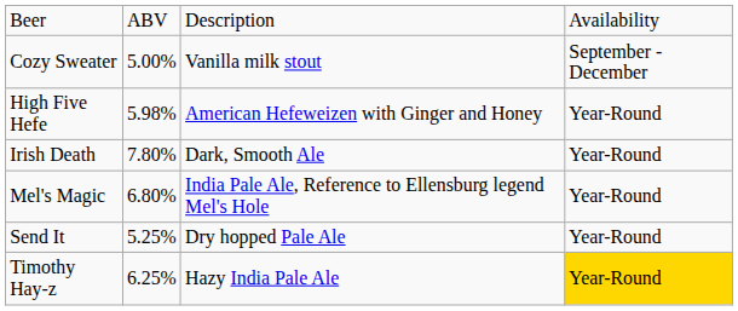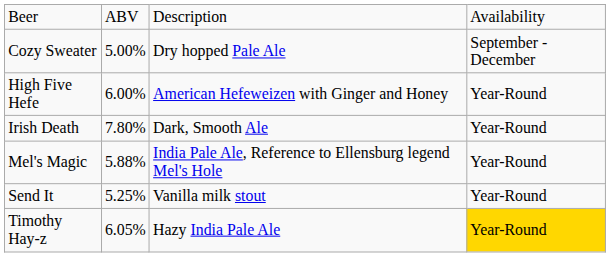Cozy Sweater | column 3: Vanilla milk stout -> Dry hopped Pale Ale
High Five Hefe | column 2: 5.98% -> 6.00%
Mel's Magic | column 2: 6.80% -> 5.88%
Send It | column 3: Dry hopped Pale Ale -> Vanilla milk stout
Timothy Hay-z | column 2: 6.25% -> 6.05%
